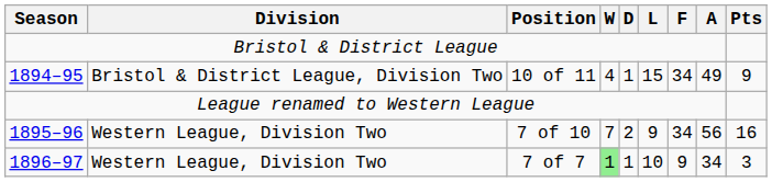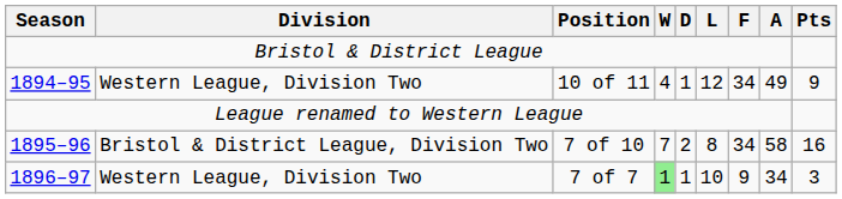10 of 11 | Division: Bristol & District League, Division Two -> Western League, Division Two
10 of 11 | L: 15 -> 12
7 of 10 | Division: Western League, Division Two -> Bristol & District League, Division Two
7 of 10 | L: 9 -> 8
7 of 10 | A: 56 -> 58
